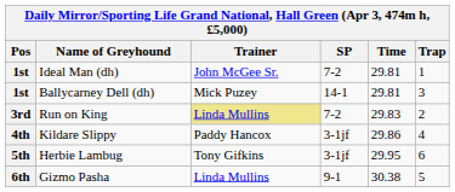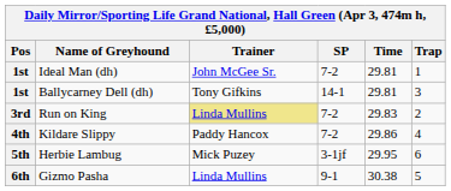Ballycarney Dell (dh) | Trainer: Mick Puzey -> Tony Gifkins
Kildare Slippy | SP: 3-1jf -> 7-2
Herbie Lambug | Trainer: Tony Gifkins -> Mick Puzey
